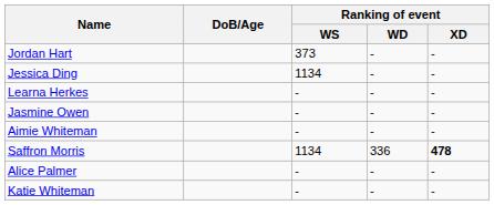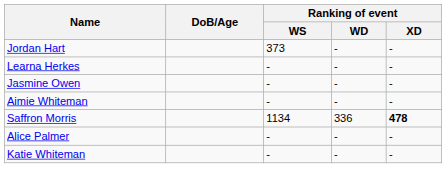- row: Jessica Ding | 1134 | - | -
